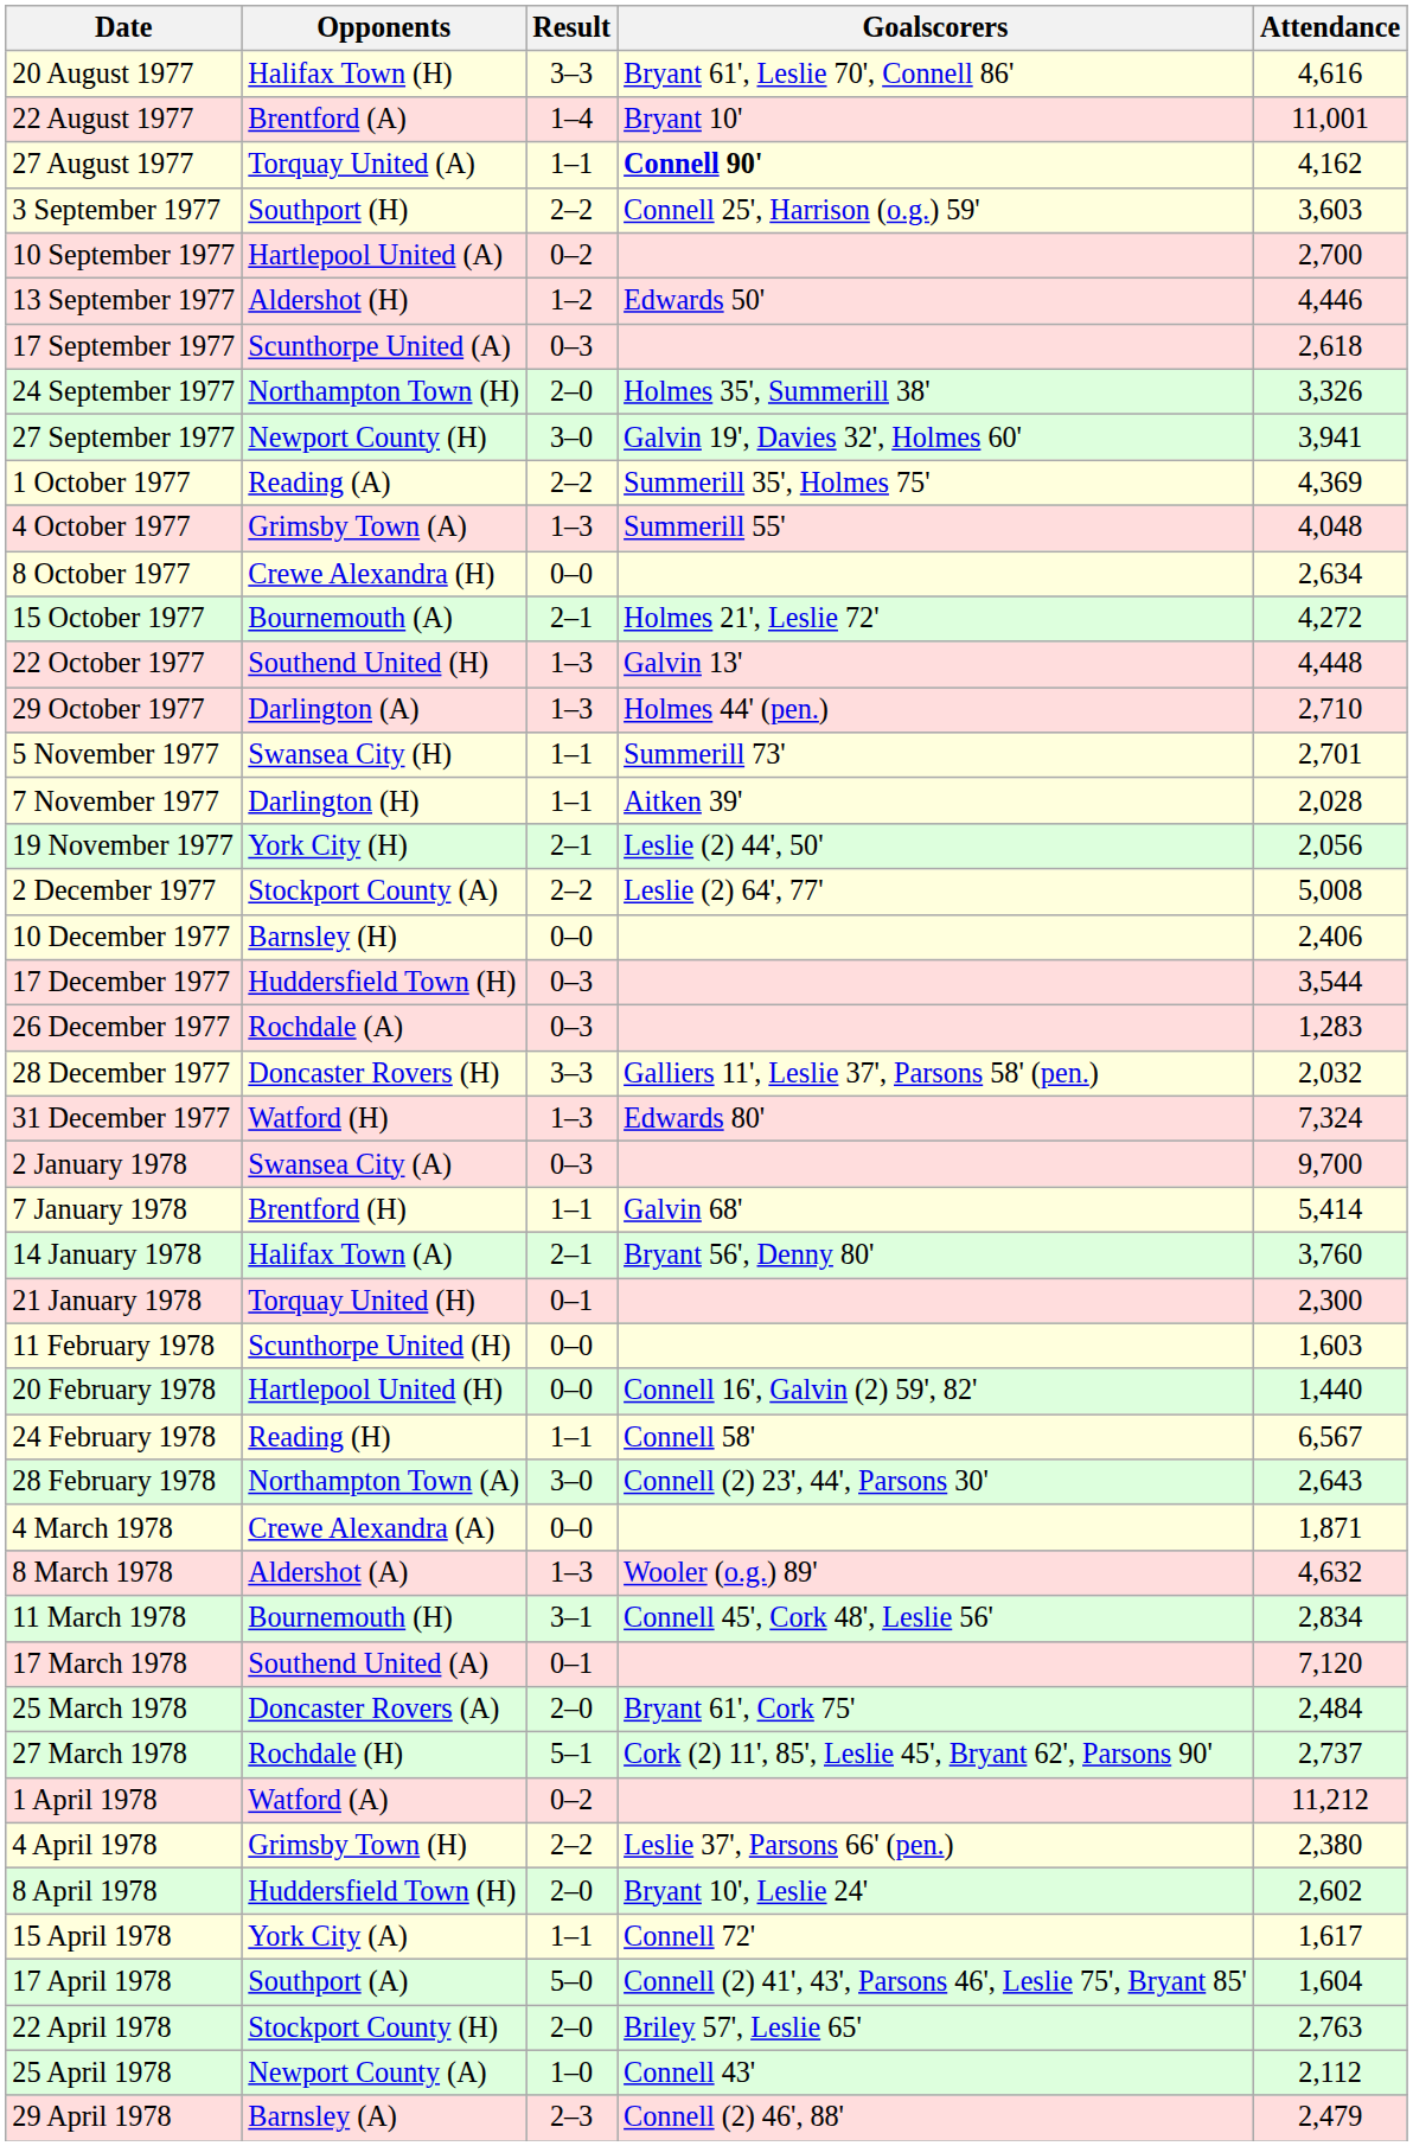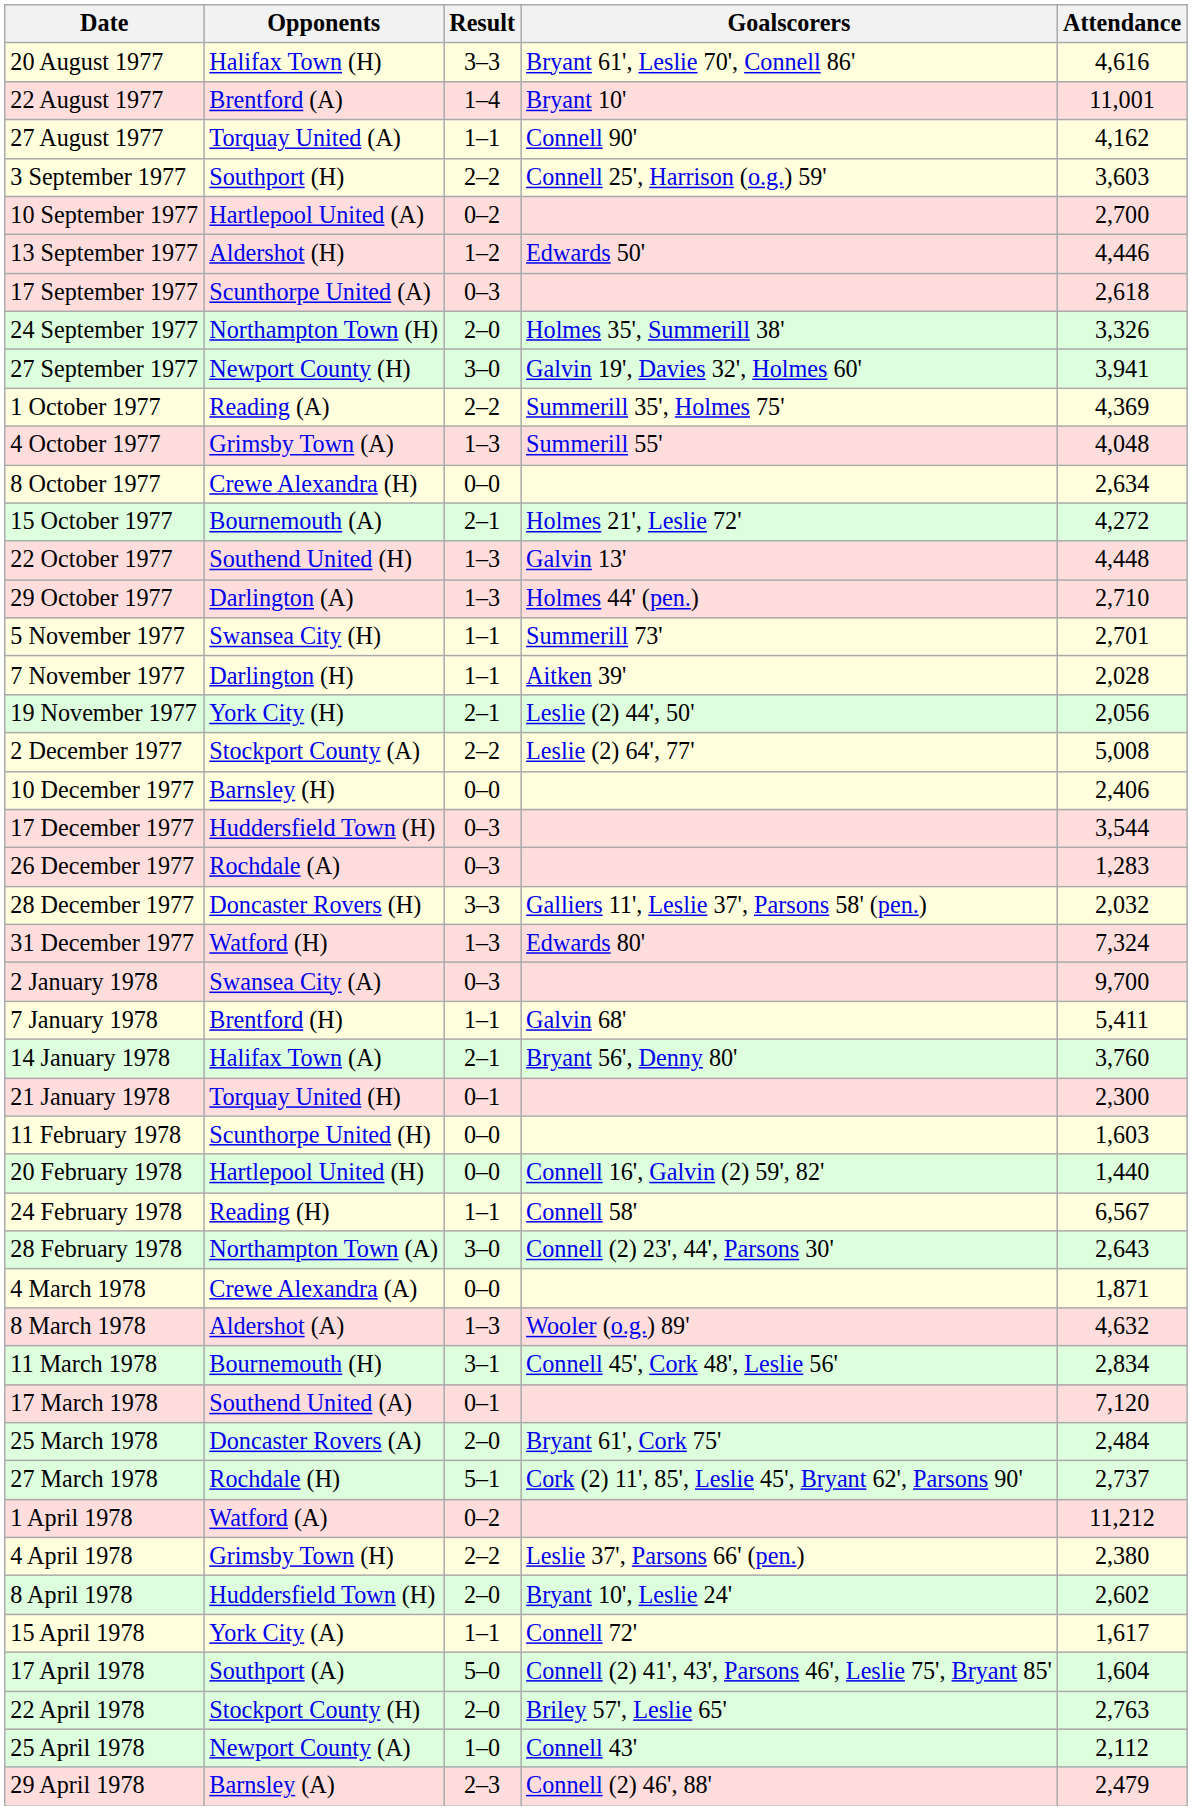27 August 1977 | Goalscorers: bold -> normal
7 January 1978 | Attendance: 5,414 -> 5,411
